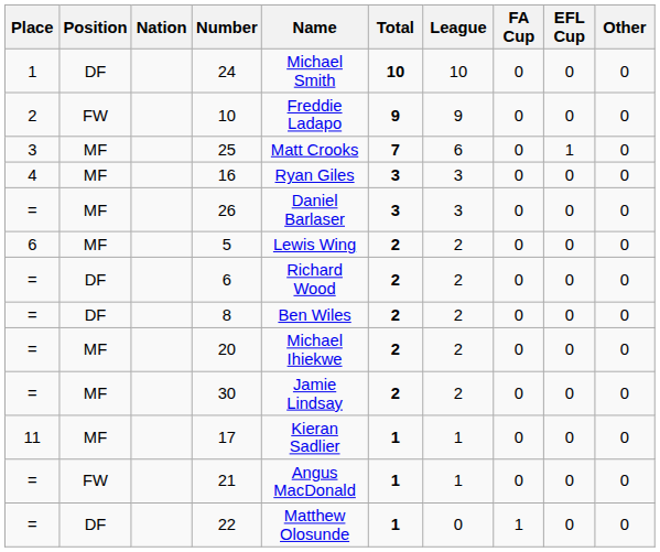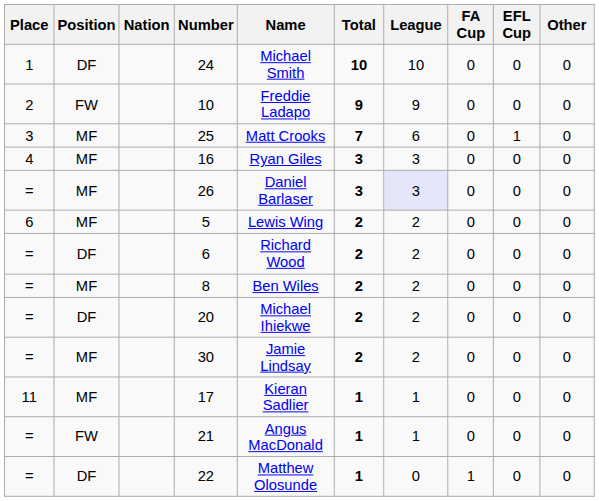26 | League: no background -> lavender background
8 | Position: DF -> MF
20 | Position: MF -> DF
